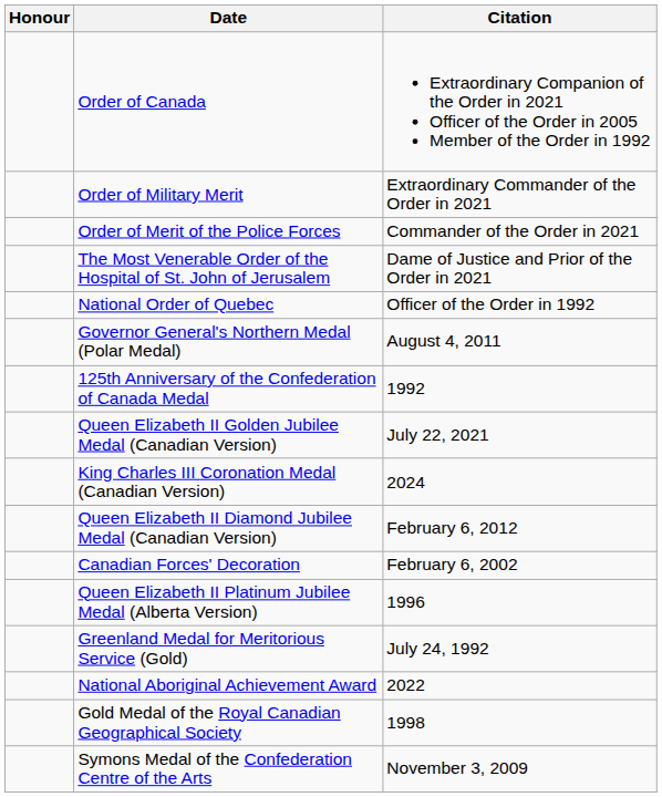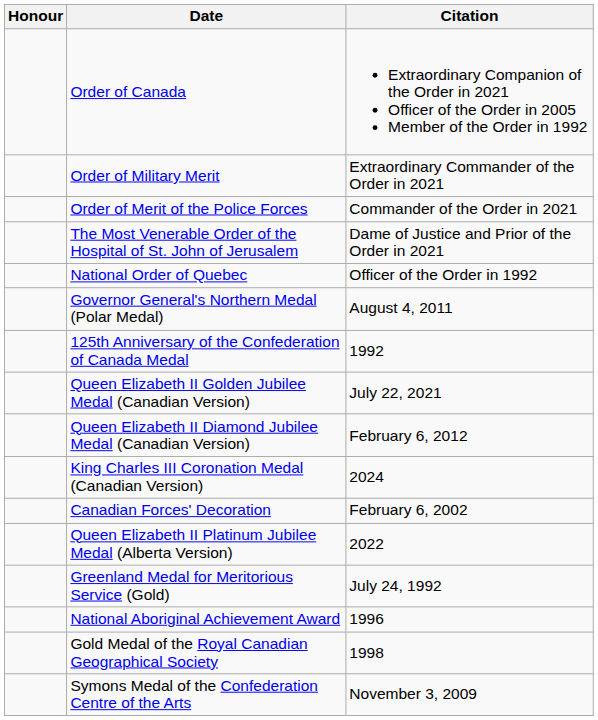rows swapped: Queen Elizabeth II Diamond Jubilee Medal (Canadian Version) <-> King Charles III Coronation Medal (Canadian Version)
Queen Elizabeth II Platinum Jubilee Medal (Alberta Version) | Citation: 1996 -> 2022
National Aboriginal Achievement Award | Citation: 2022 -> 1996
